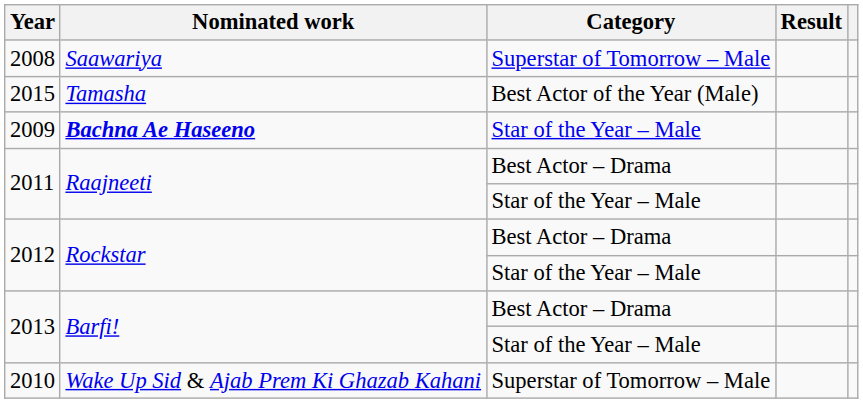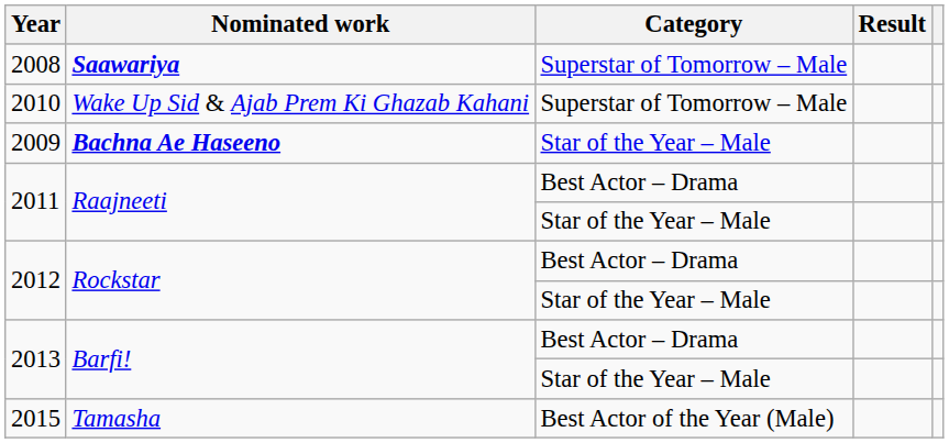2008 | Nominated work: normal -> bold
rows swapped: 2010 <-> 2015
